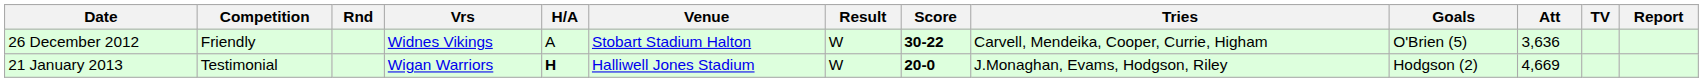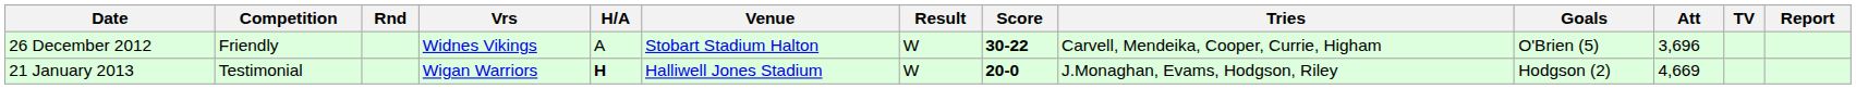26 December 2012 | Att: 3,636 -> 3,696
